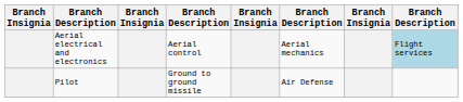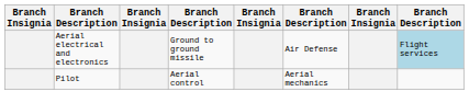Aerial electrical and electronics | column 4: Aerial control -> Ground to ground missile
Aerial electrical and electronics | column 6: Aerial mechanics -> Air Defense
Pilot | column 4: Ground to ground missile -> Aerial control
Pilot | column 6: Air Defense -> Aerial mechanics
